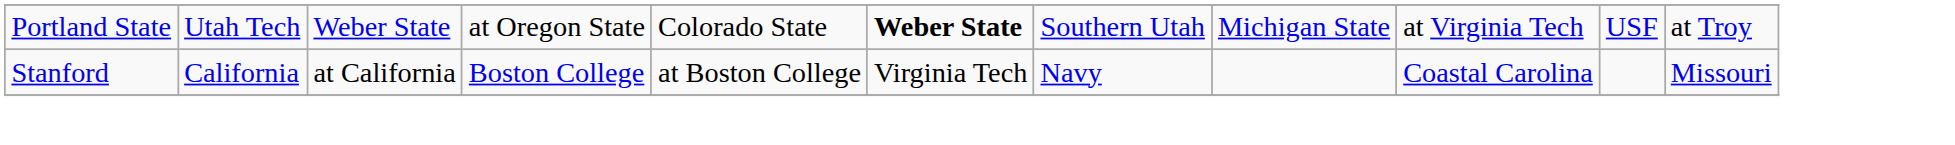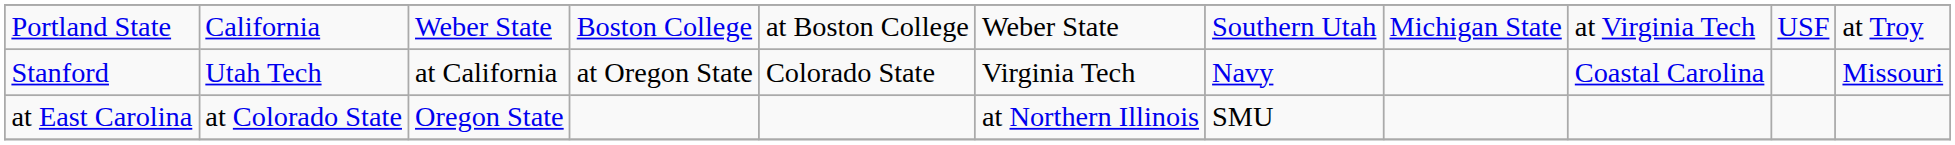Portland State | column 2: Utah Tech -> California
Portland State | column 4: at Oregon State -> Boston College
Portland State | column 5: Colorado State -> at Boston College
Portland State | column 6: bold -> normal
Stanford | column 2: California -> Utah Tech
Stanford | column 4: Boston College -> at Oregon State
Stanford | column 5: at Boston College -> Colorado State
+ row: at East Carolina | at Colorado State | Oregon State | at Northern Illinois | SMU
